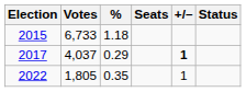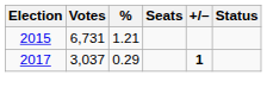2015 | Votes: 6,733 -> 6,731
2015 | %: 1.18 -> 1.21
2017 | Votes: 4,037 -> 3,037
- row: 2022 | 1,805 | 0.35 | 1
